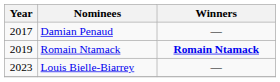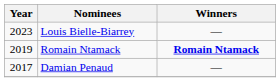rows swapped: Damian Penaud <-> Louis Bielle-Biarrey
